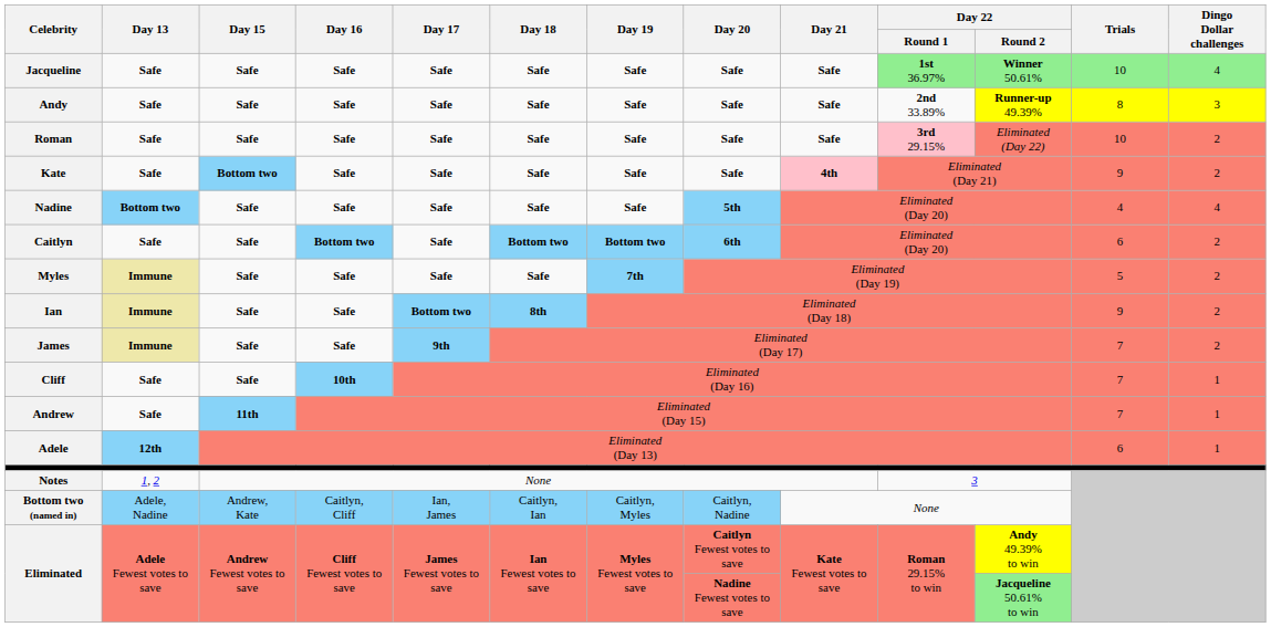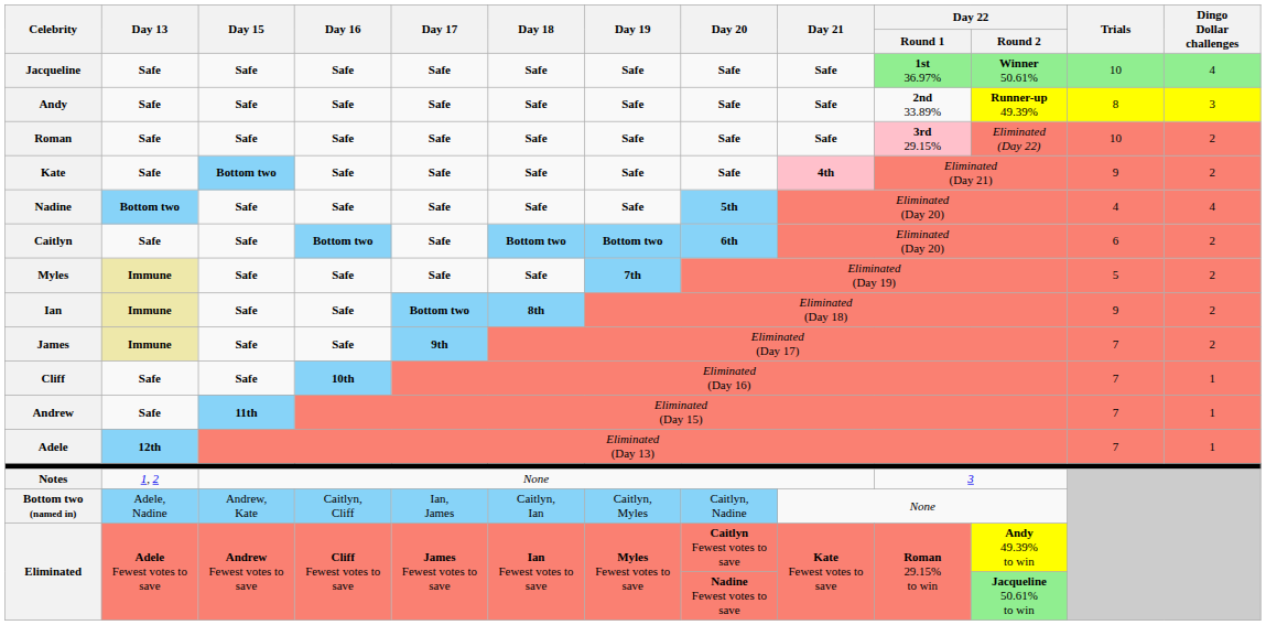Adele | Trials: 6 -> 7
